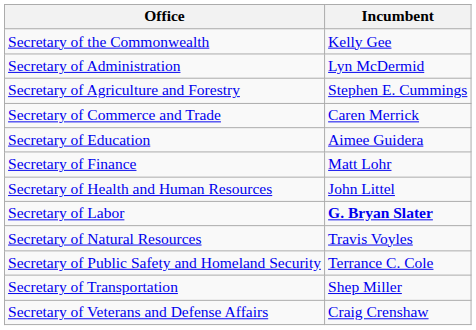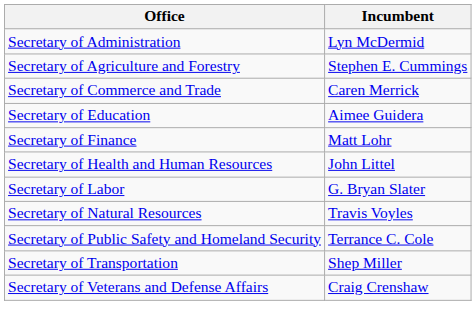- row: Secretary of the Commonwealth | Kelly Gee
Secretary of Labor | Incumbent: bold -> normal
